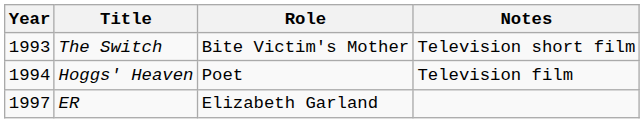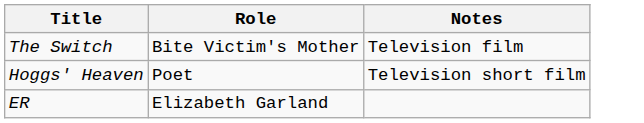- column: Year | 1993 | 1994 | 1997
The Switch | Notes: Television short film -> Television film
Hoggs' Heaven | Notes: Television film -> Television short film
